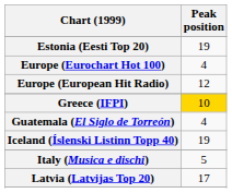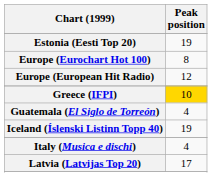Europe (Eurochart Hot 100) | Peak position: 4 -> 8
Italy (Musica e dischi) | Peak position: 5 -> 4
